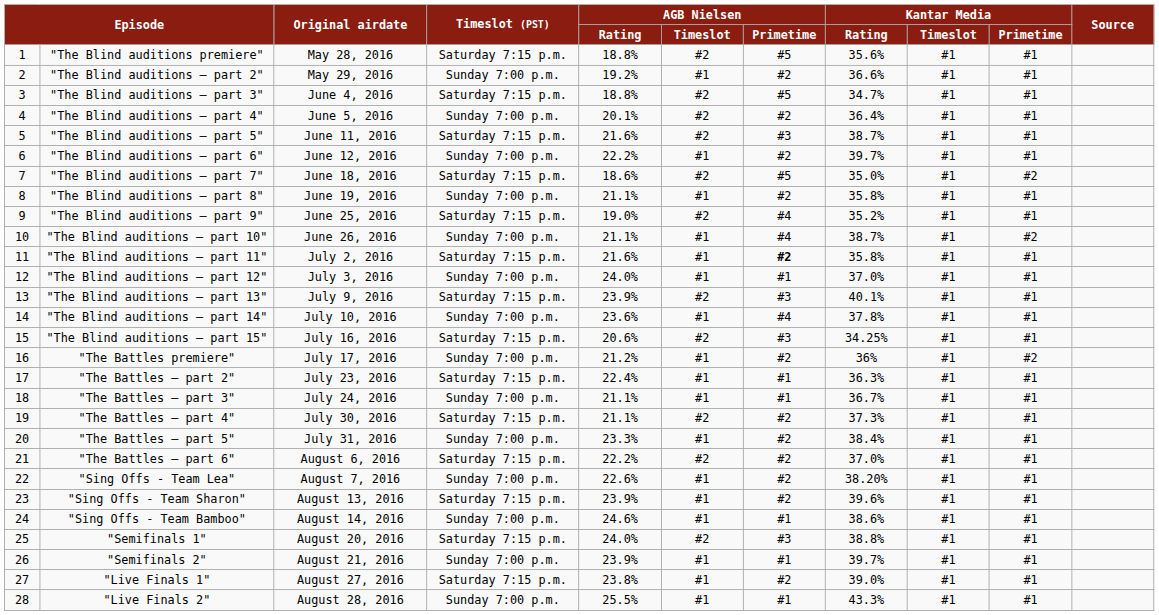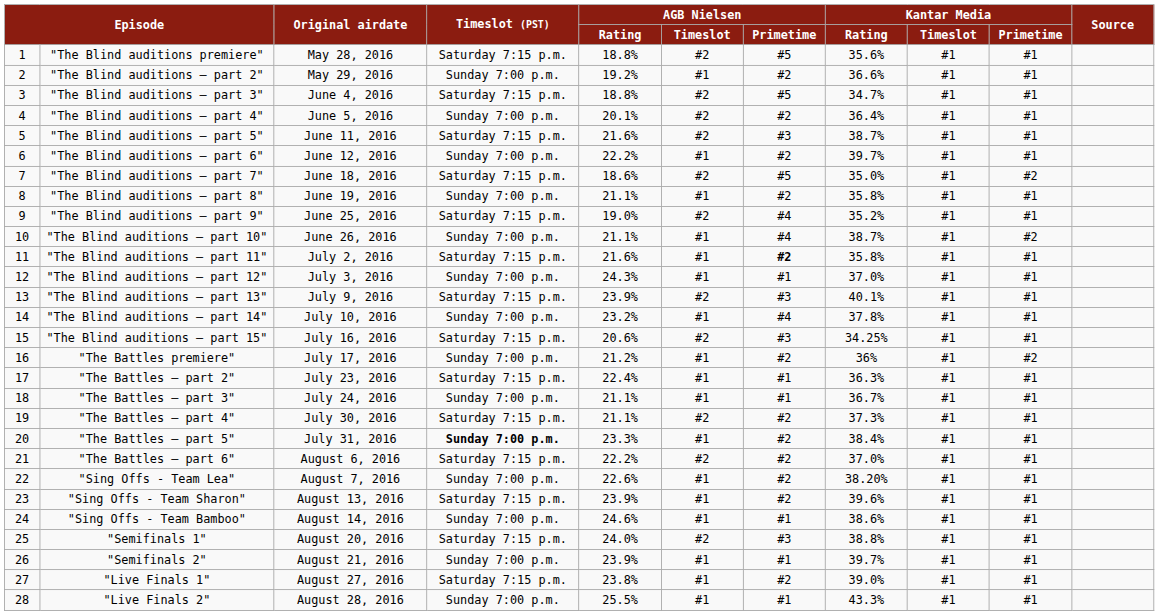"The Blind auditions – part 12" | AGB Nielsen / Rating: 24.0% -> 24.3%
"The Blind auditions – part 14" | AGB Nielsen / Rating: 23.6% -> 23.2%
"The Battles – part 5" | Timeslot (PST): normal -> bold
